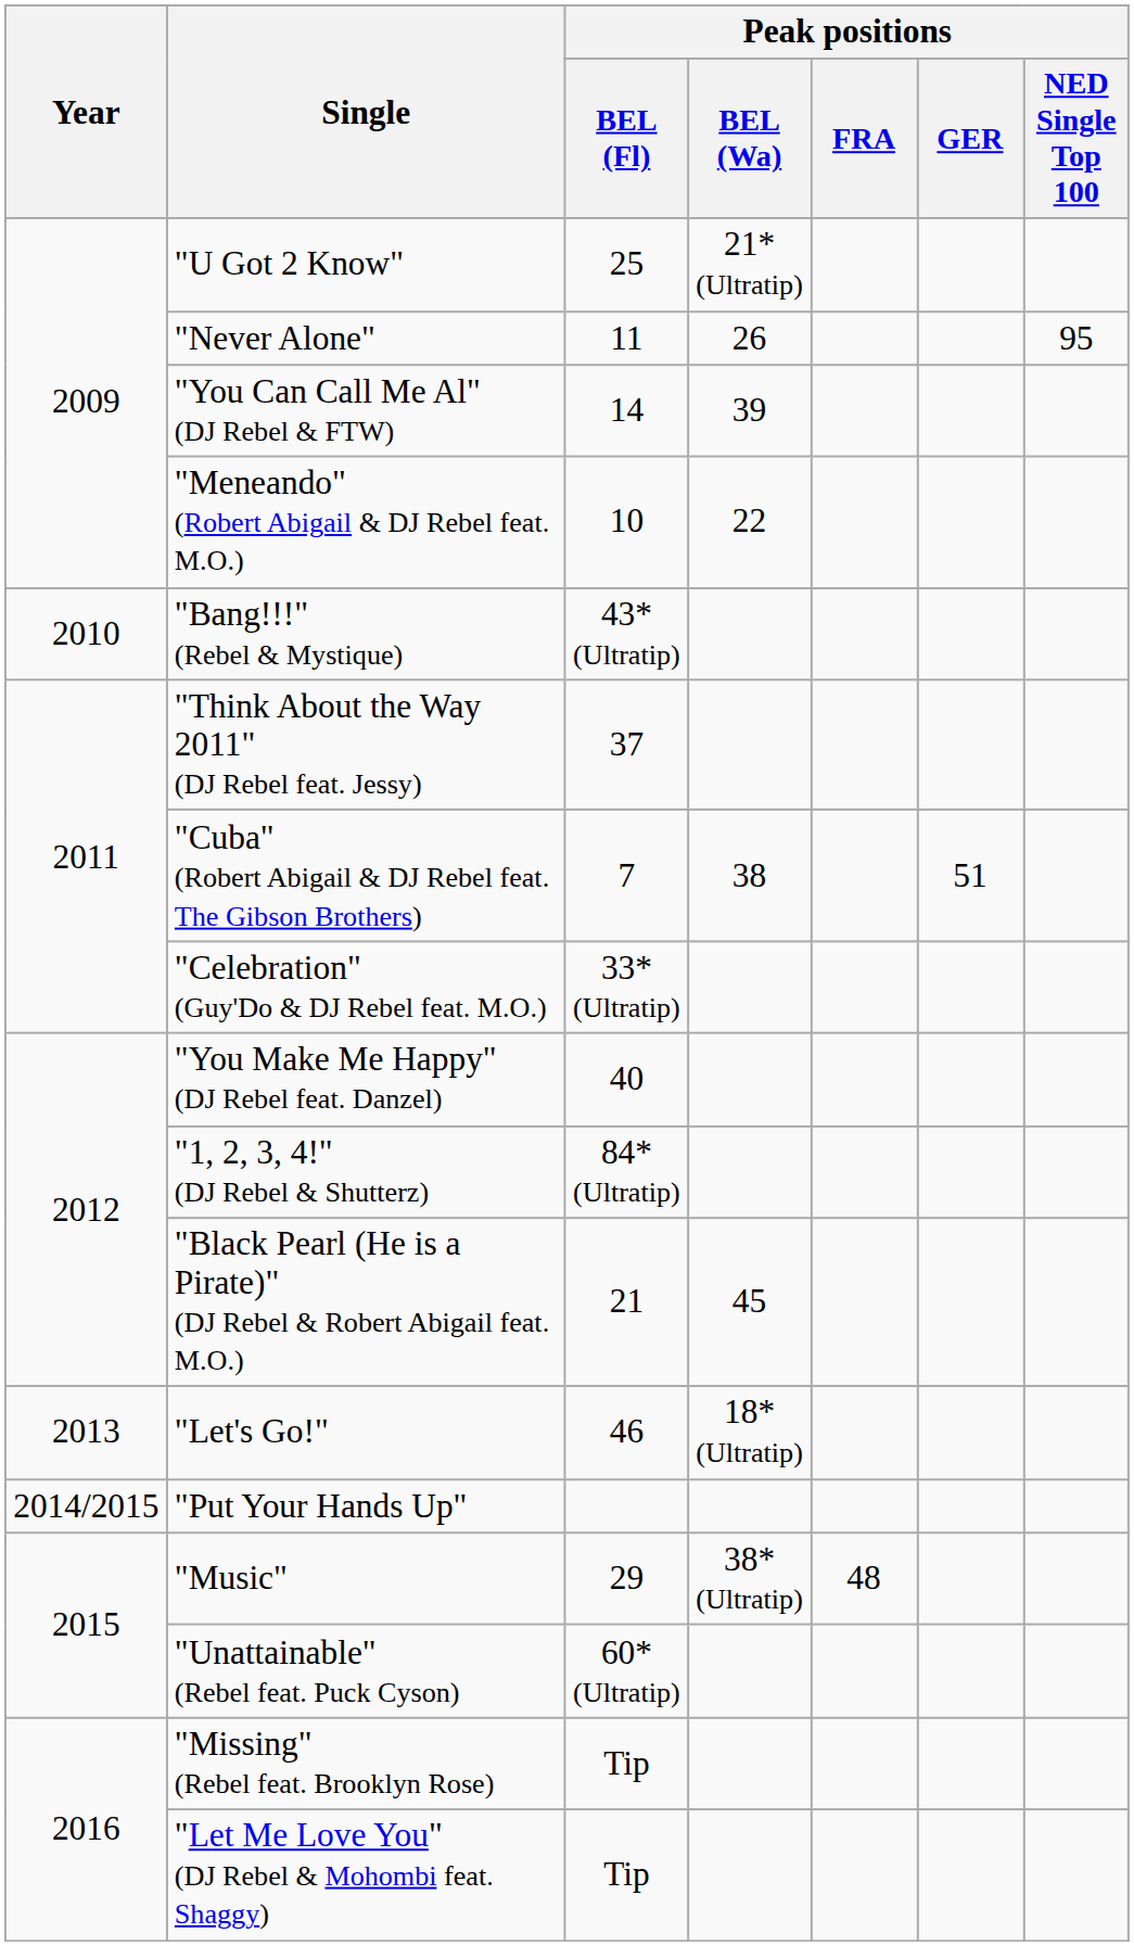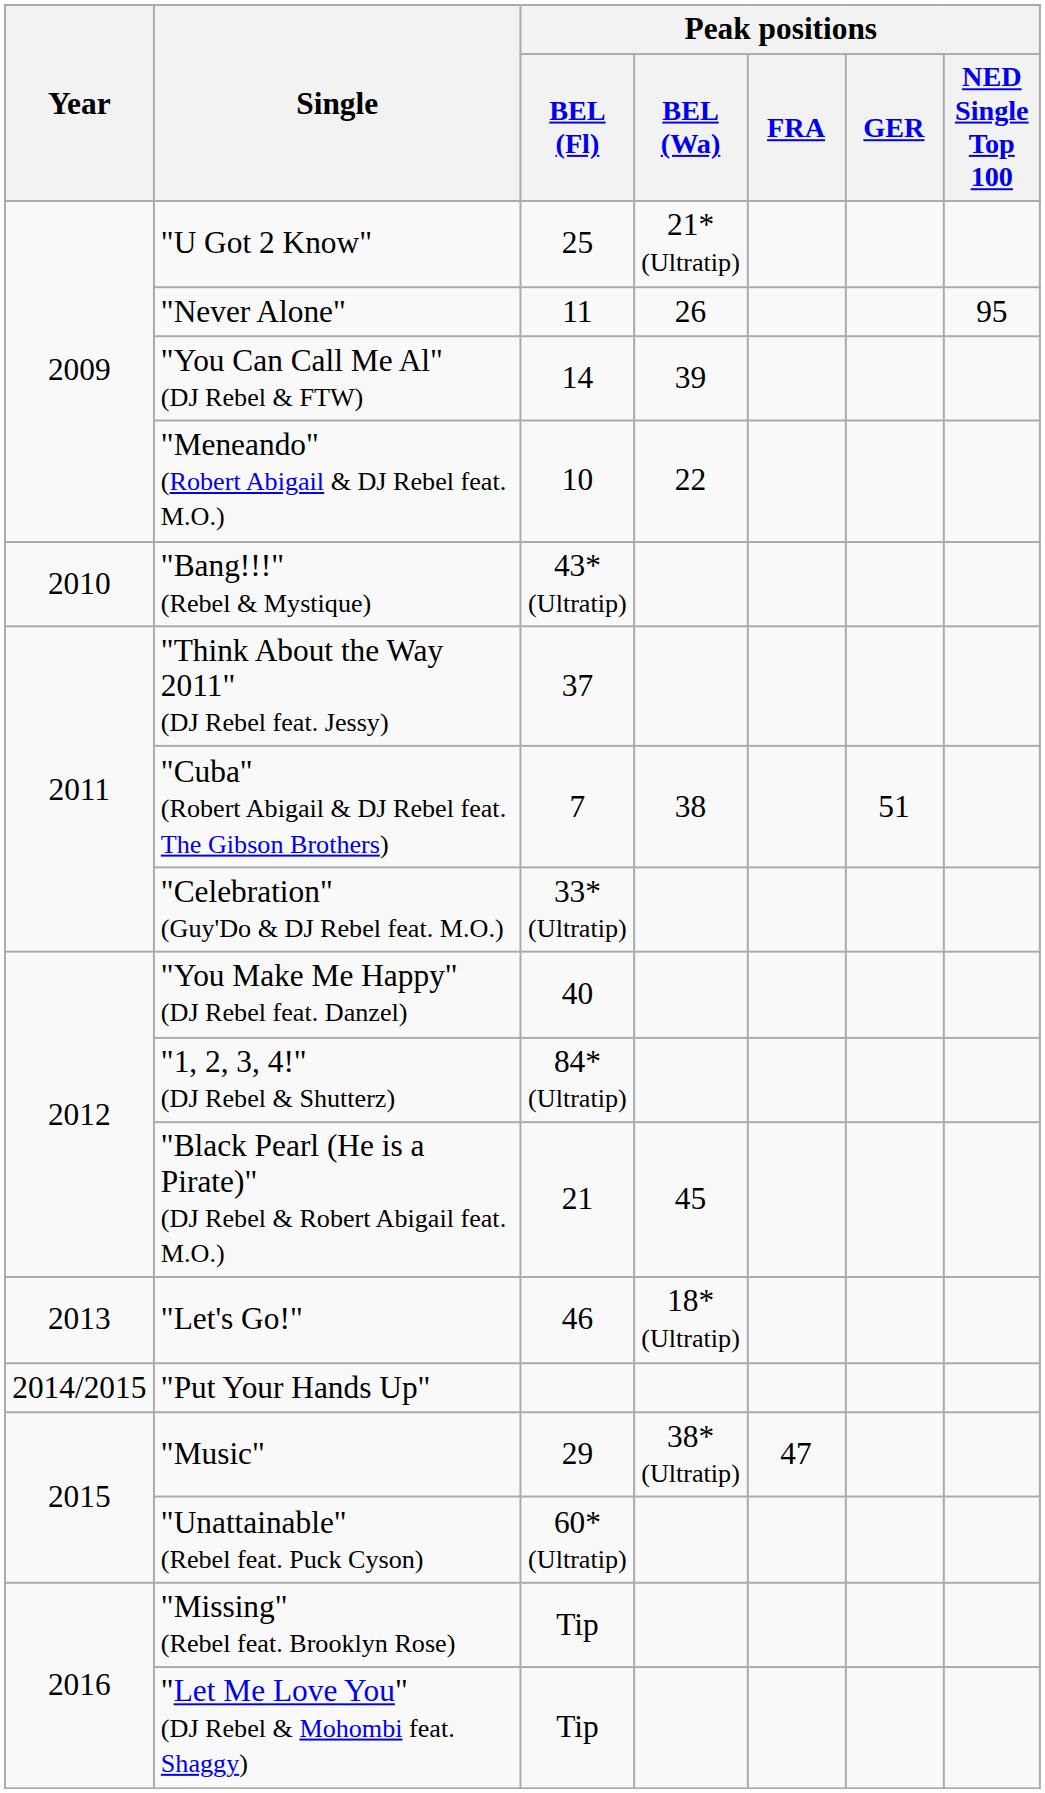"Music" | Peak positions / FRA: 48 -> 47
